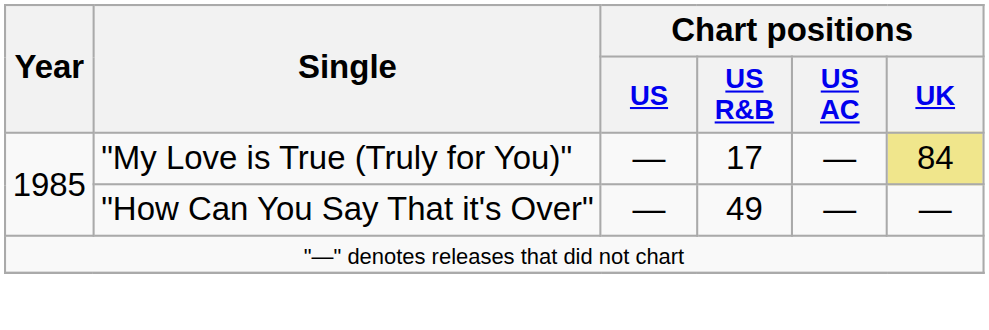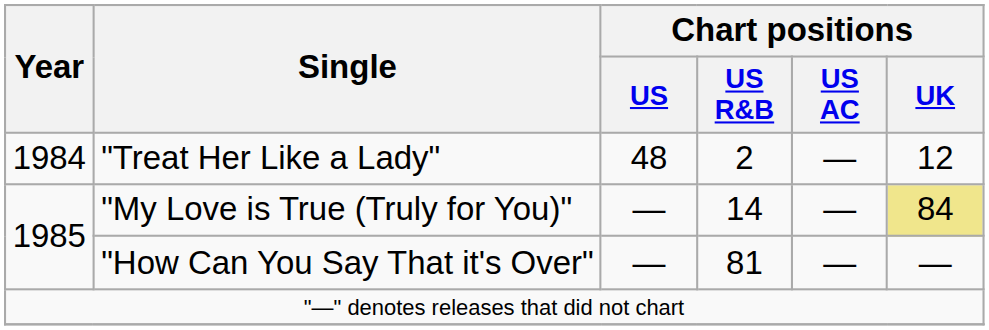+ row: 1984 | "Treat Her Like a Lady" | 48 | 2 | — | 12
"My Love is True (Truly for You)" | Chart positions / US R&B: 17 -> 14
"How Can You Say That it's Over" | Chart positions / US R&B: 49 -> 81
